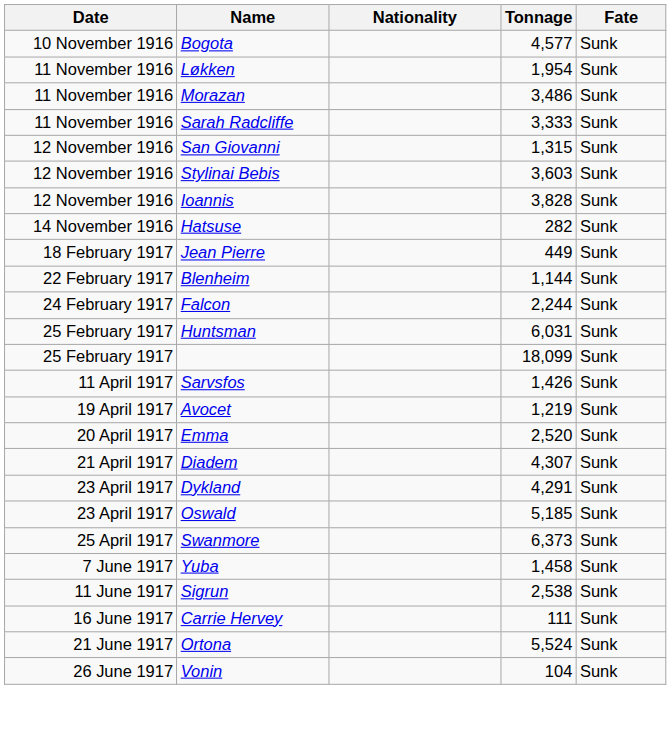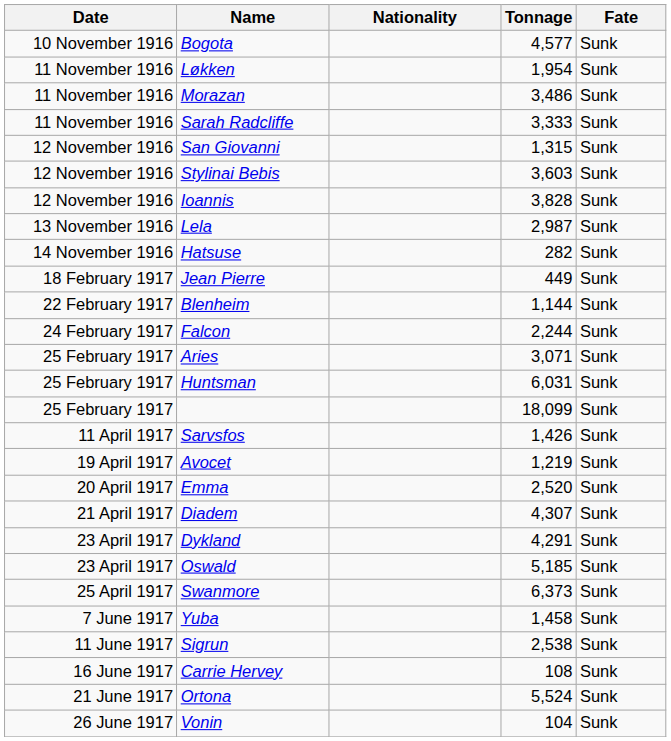+ row: 13 November 1916 | Lela | 2,987 | Sunk
+ row: 25 February 1917 | Aries | 3,071 | Sunk
Carrie Hervey | Tonnage: 111 -> 108
